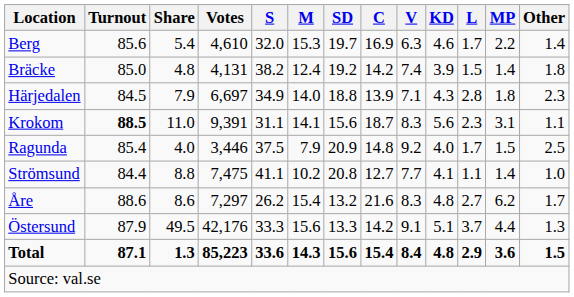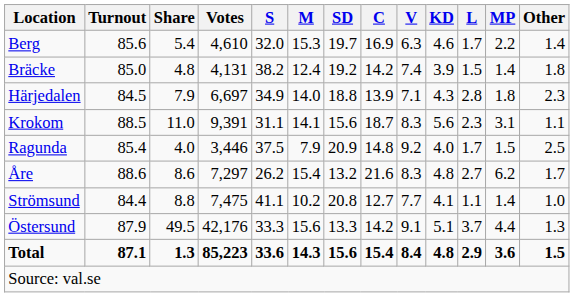Krokom | Turnout: bold -> normal
rows swapped: Strömsund <-> Åre
